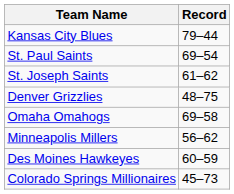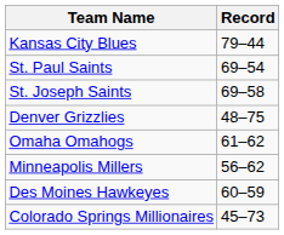St. Joseph Saints | Record: 61–62 -> 69–58
Omaha Omahogs | Record: 69–58 -> 61–62
